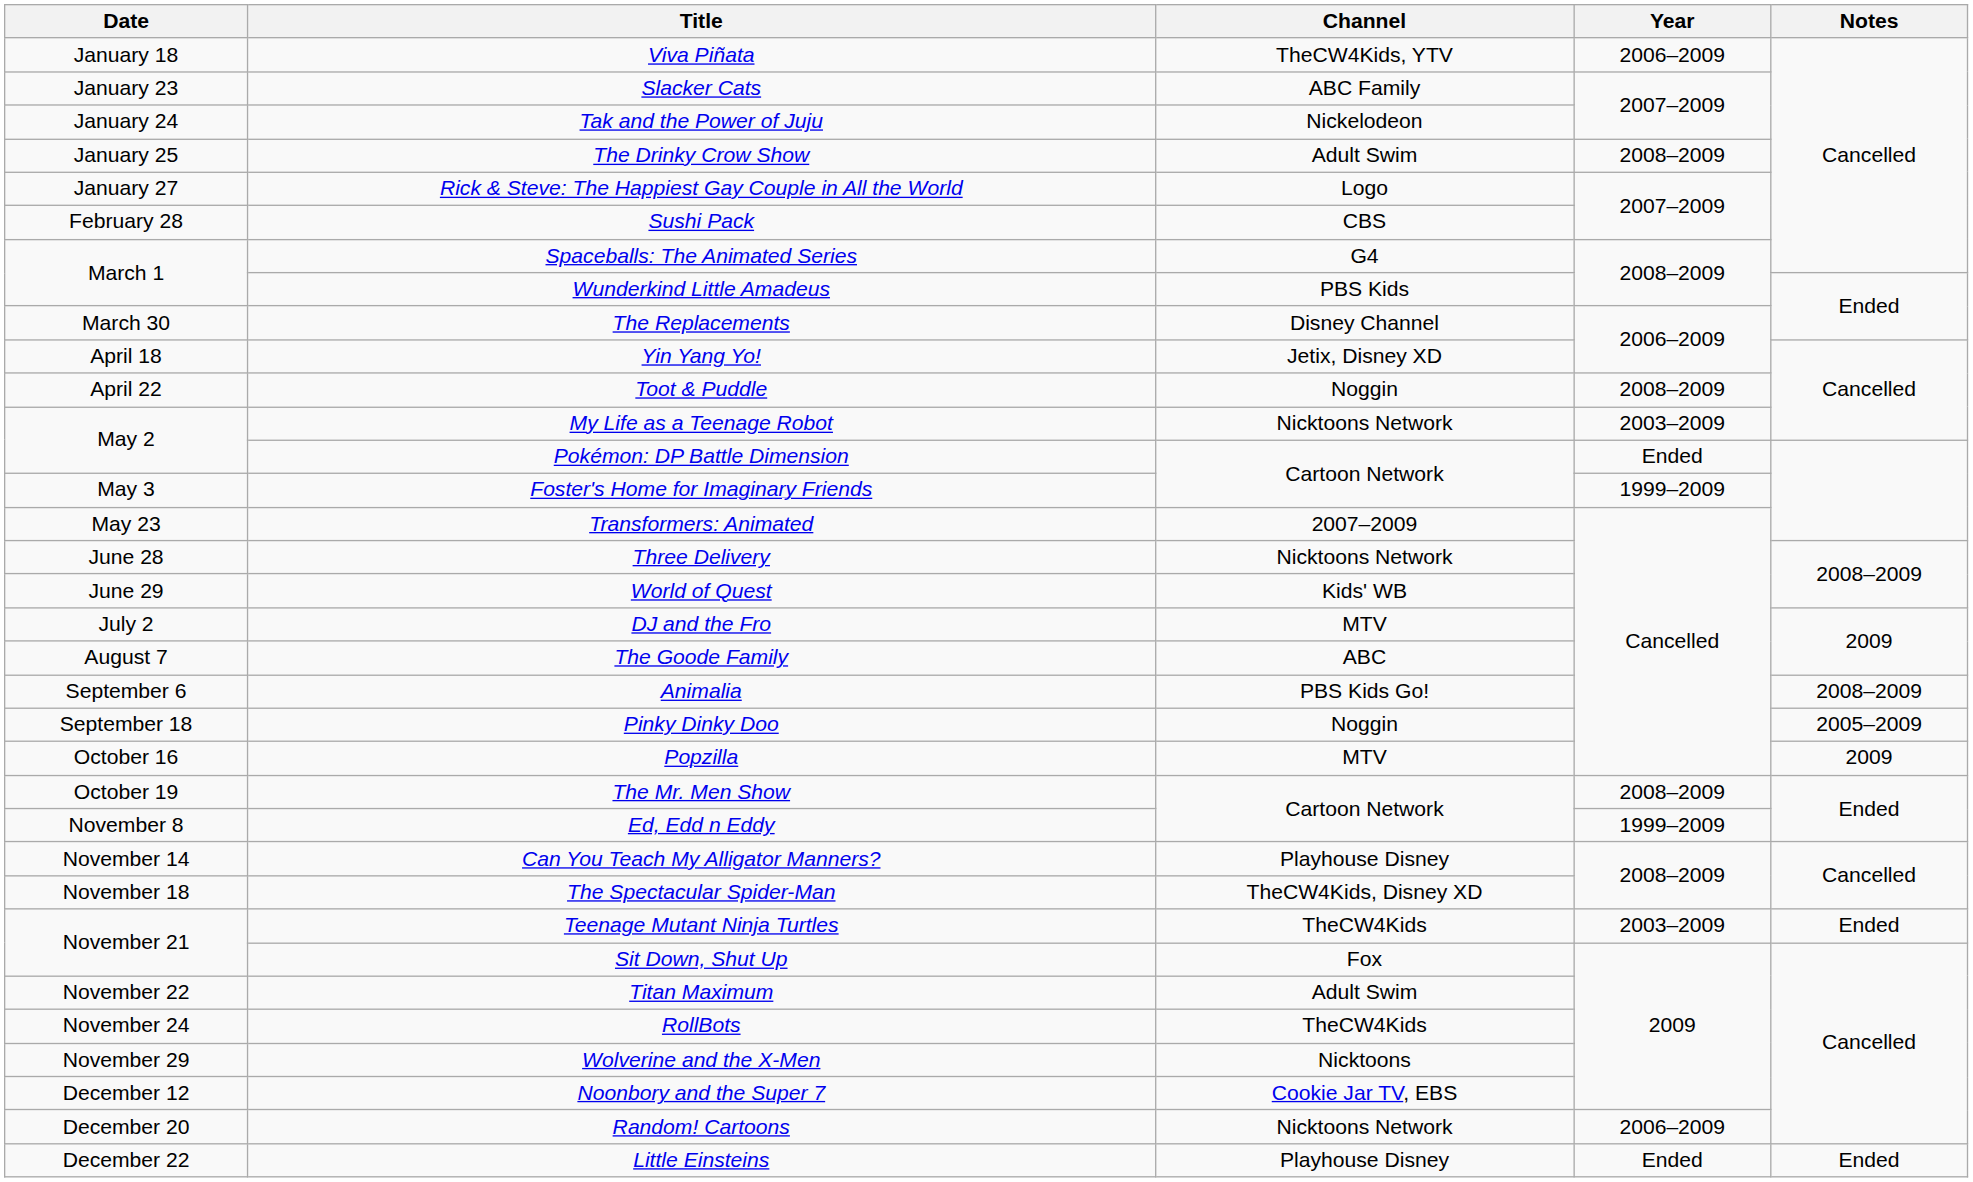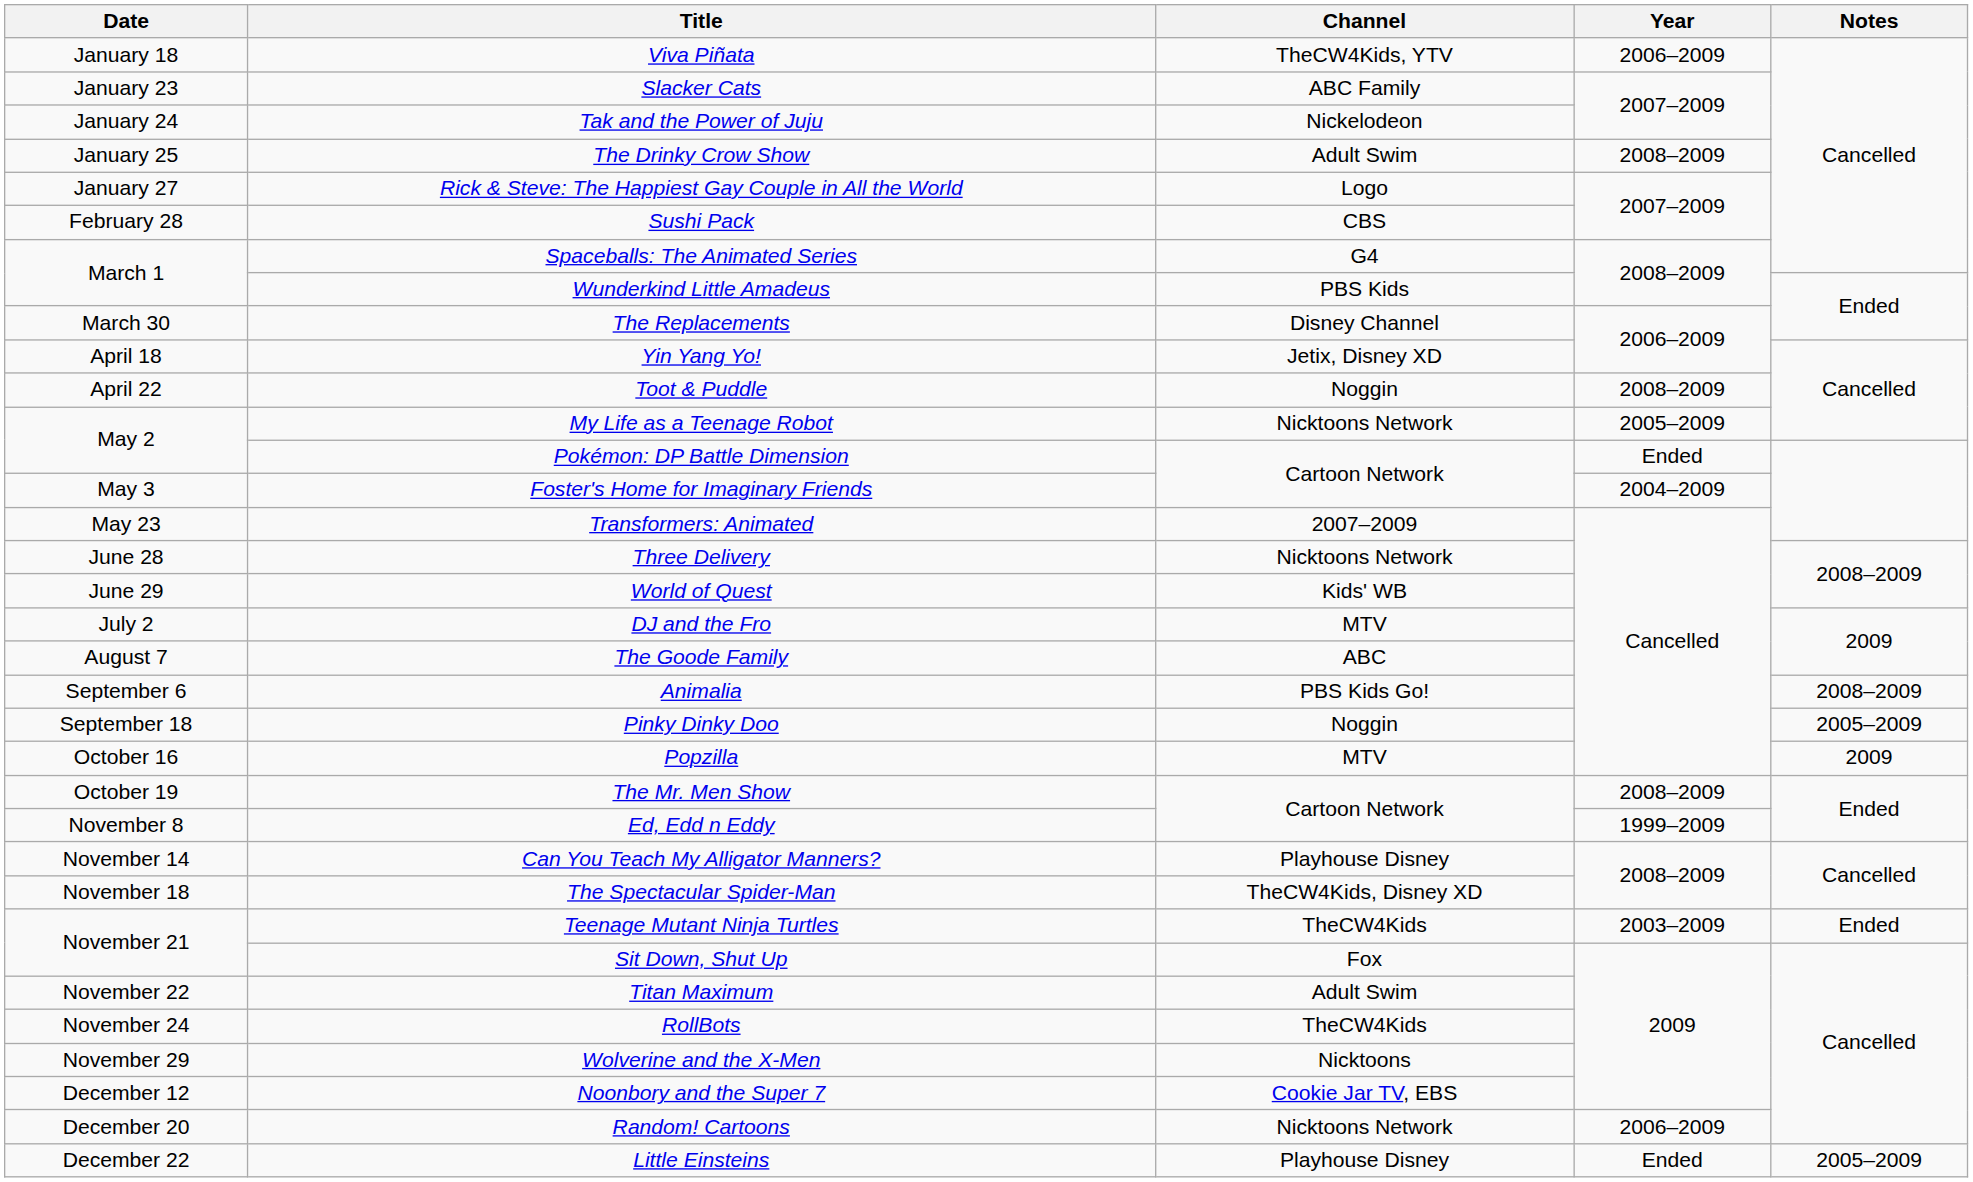My Life as a Teenage Robot | Year: 2003–2009 -> 2005–2009
Foster's Home for Imaginary Friends | Year: 1999–2009 -> 2004–2009
Little Einsteins | Notes: Ended -> 2005–2009
